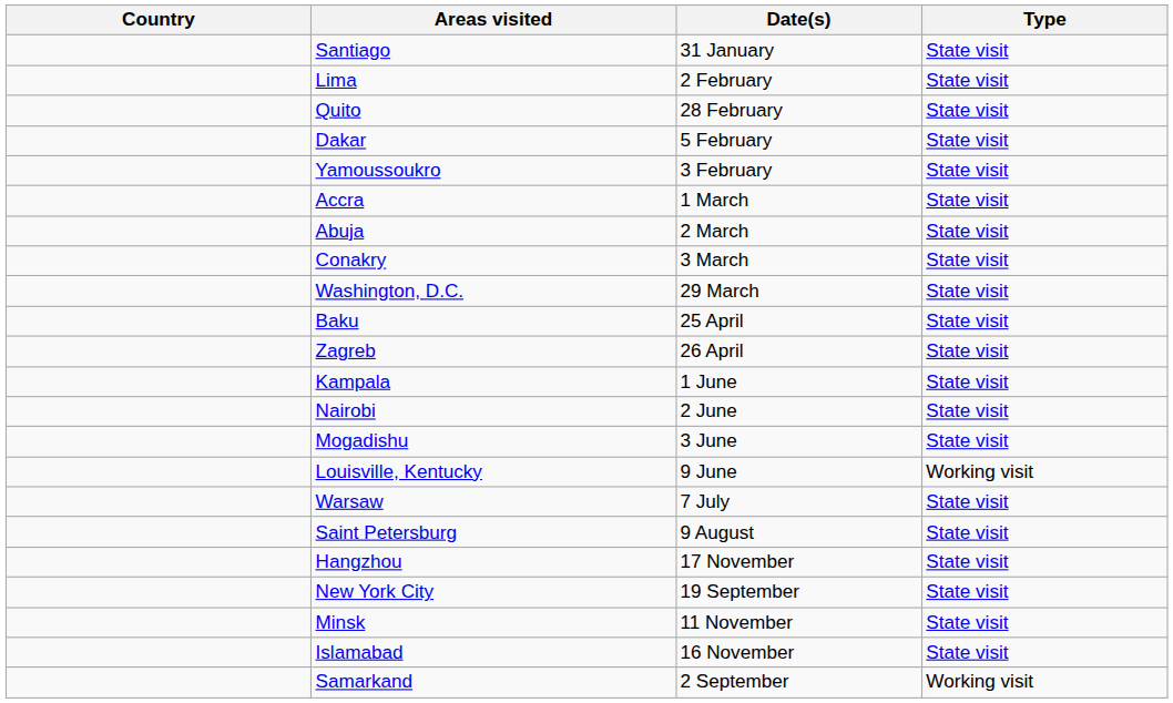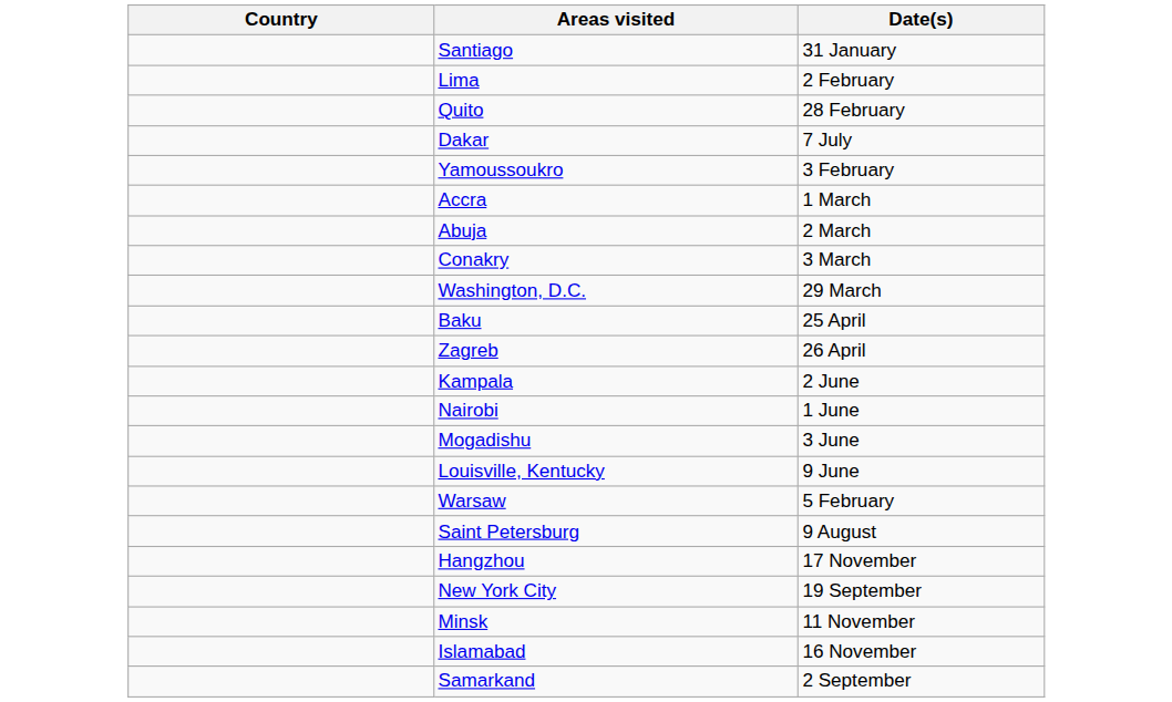- column: Type | State visit | State visit | State visit | State visit | State visit | State visit | State visit | State visit | State visit | State visit | State visit | State visit | State visit | State visit | Working visit | State visit | State visit | State visit | State visit | State visit | State visit | Working visit
Dakar | Date(s): 5 February -> 7 July
Kampala | Date(s): 1 June -> 2 June
Nairobi | Date(s): 2 June -> 1 June
Warsaw | Date(s): 7 July -> 5 February
